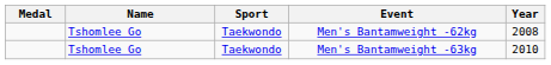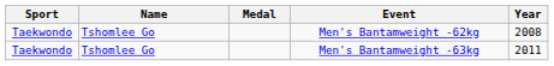columns swapped: Medal <-> Sport
Men's Bantamweight -63kg | Year: 2010 -> 2011
